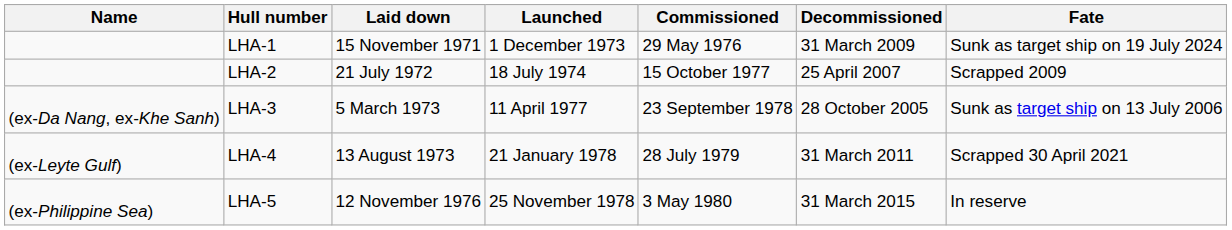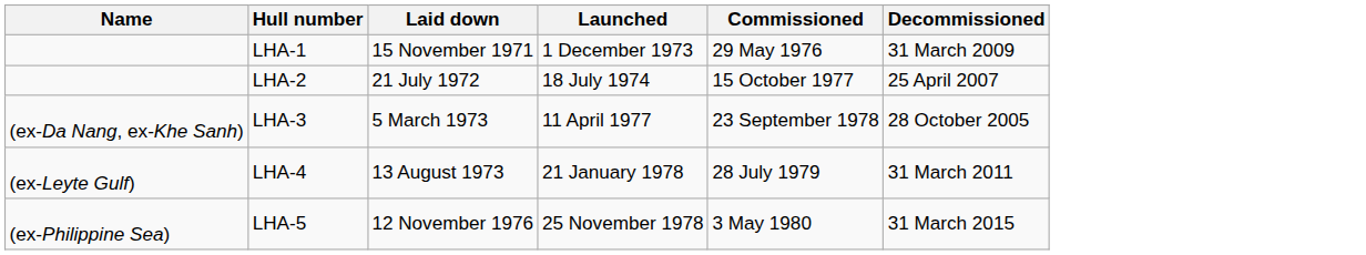- column: Fate | Sunk as target ship on 19 July 2024 | Scrapped 2009 | Sunk as target ship on 13 July 2006 | Scrapped 30 April 2021 | In reserve
